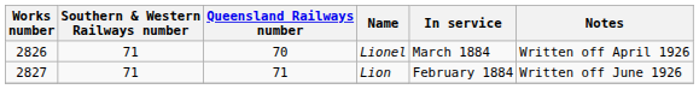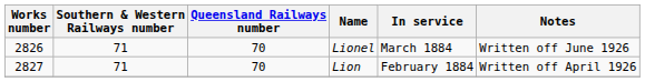Lionel | Notes: Written off April 1926 -> Written off June 1926
Lion | Queensland Railways number: 71 -> 70
Lion | Notes: Written off June 1926 -> Written off April 1926
